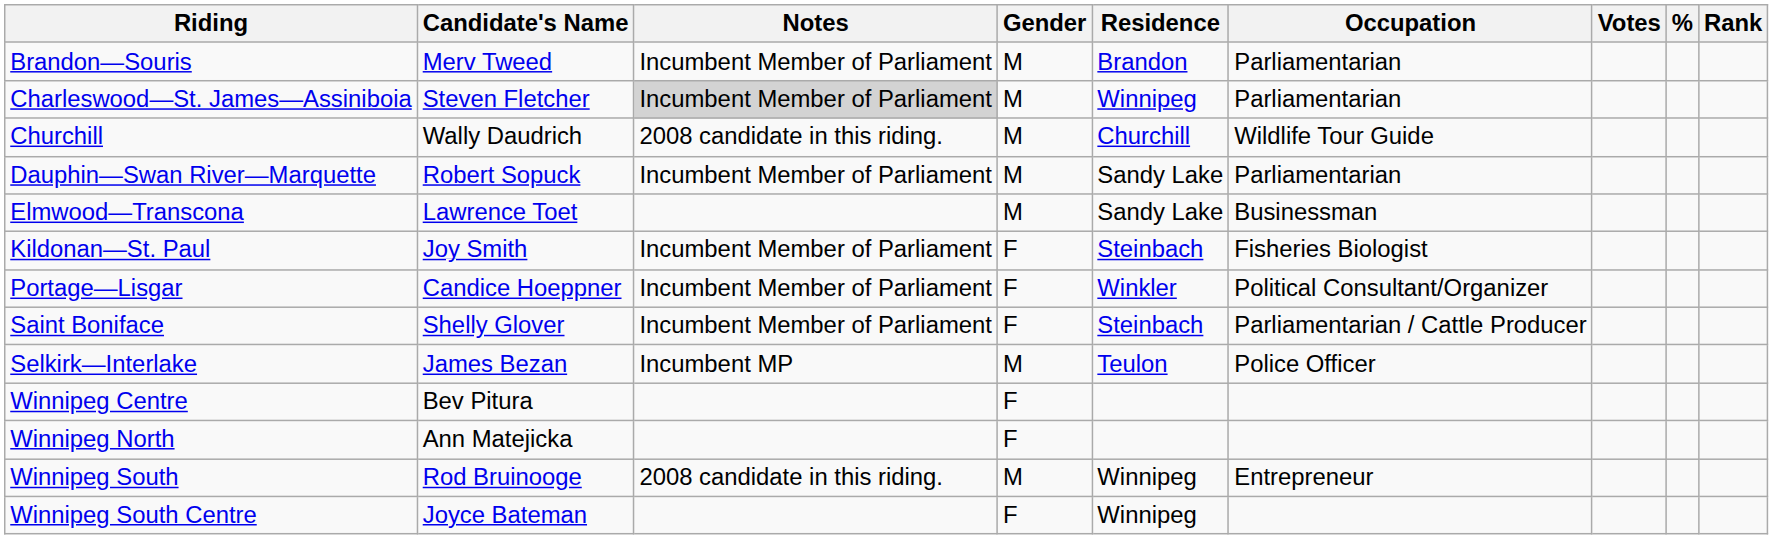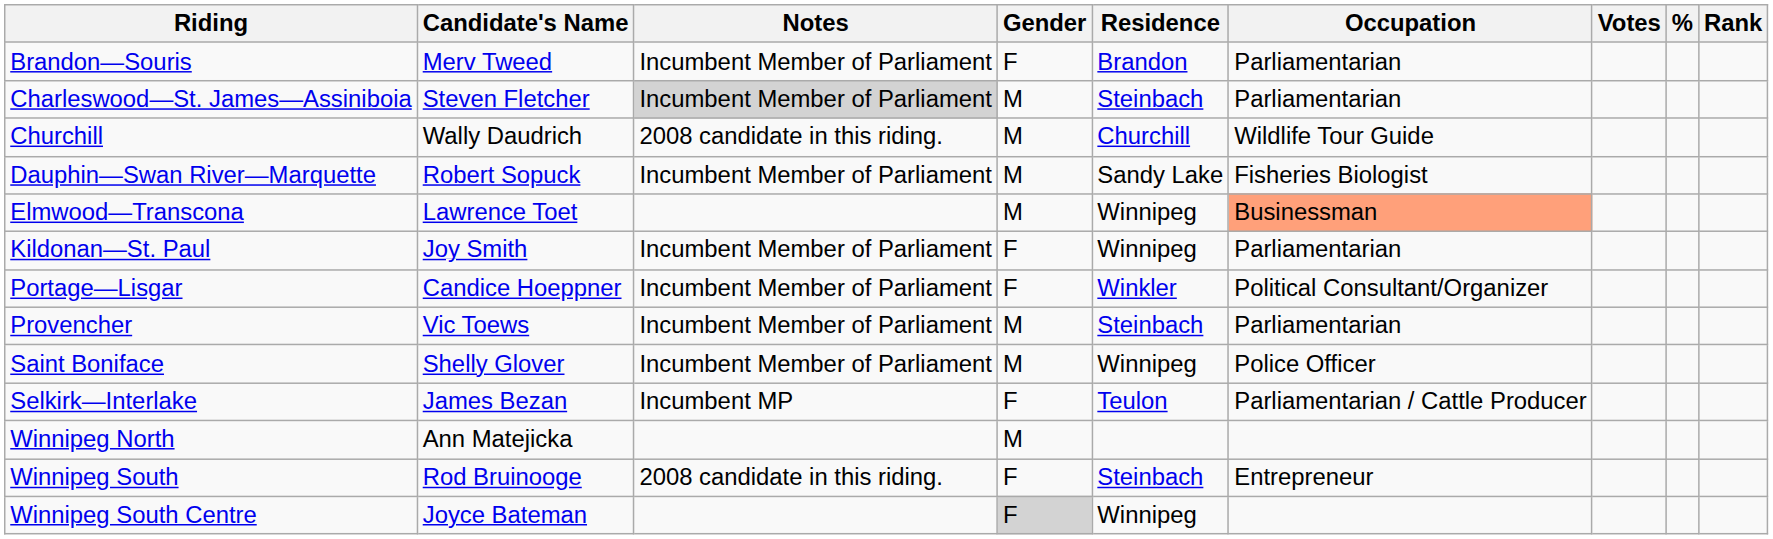Brandon—Souris | Gender: M -> F
Charleswood—St. James—Assiniboia | Residence: Winnipeg -> Steinbach
Dauphin—Swan River—Marquette | Occupation: Parliamentarian -> Fisheries Biologist
Elmwood—Transcona | Residence: Sandy Lake -> Winnipeg
Elmwood—Transcona | Occupation: no background -> lightsalmon background
Kildonan—St. Paul | Residence: Steinbach -> Winnipeg
Kildonan—St. Paul | Occupation: Fisheries Biologist -> Parliamentarian
+ row: Provencher | Vic Toews | Incumbent Member of Parliament | M | Steinbach | Parliamentarian
Saint Boniface | Gender: F -> M
Saint Boniface | Residence: Steinbach -> Winnipeg
Saint Boniface | Occupation: Parliamentarian / Cattle Producer -> Police Officer
Selkirk—Interlake | Gender: M -> F
Selkirk—Interlake | Occupation: Police Officer -> Parliamentarian / Cattle Producer
- row: Winnipeg Centre | Bev Pitura | F
Winnipeg North | Gender: F -> M
Winnipeg South | Gender: M -> F
Winnipeg South | Residence: Winnipeg -> Steinbach
Winnipeg South Centre | Gender: no background -> lightgrey background
